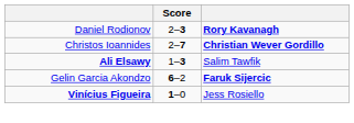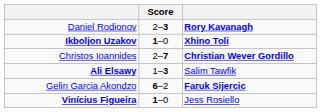+ row: Ikboljon Uzakov | 1–0 | Xhino Toli
